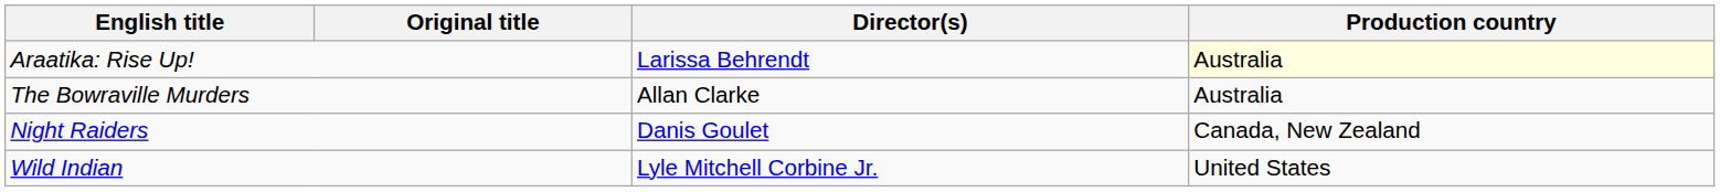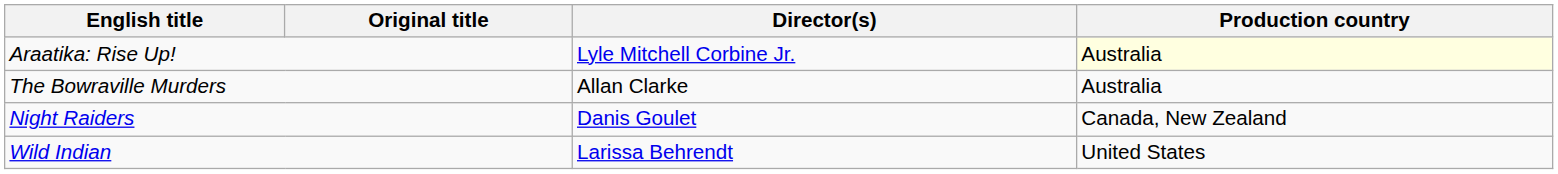Araatika: Rise Up! | Director(s): Larissa Behrendt -> Lyle Mitchell Corbine Jr.
Wild Indian | Director(s): Lyle Mitchell Corbine Jr. -> Larissa Behrendt
